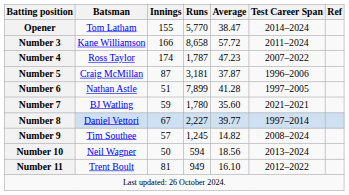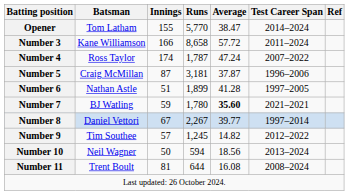Number 4 | Average: 47.23 -> 47.24
Number 6 | Runs: 7,899 -> 1,899
Number 7 | Average: normal -> bold
Number 8 | Runs: 2,227 -> 2,267
Number 9 | Test Career Span: 2008–2024 -> 2012–2022
Number 11 | Runs: 949 -> 644
Number 11 | Average: 16.10 -> 16.08
Number 11 | Test Career Span: 2012–2022 -> 2008–2024
